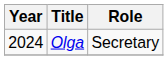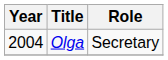Olga | Year: 2024 -> 2004
